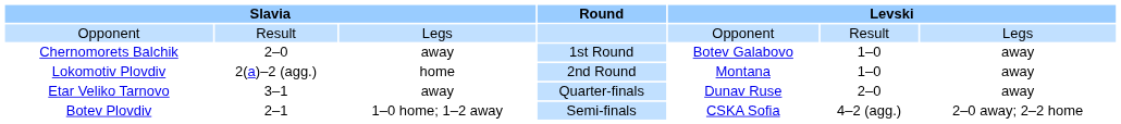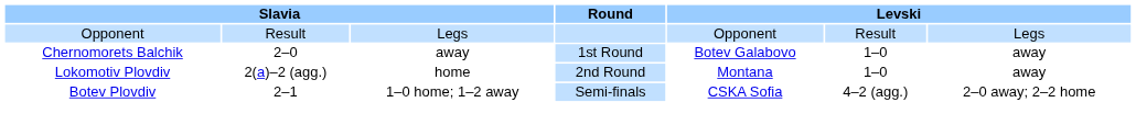- row: Etar Veliko Tarnovo | 3–1 | away | Quarter-finals | Dunav Ruse | 2–0 | away
